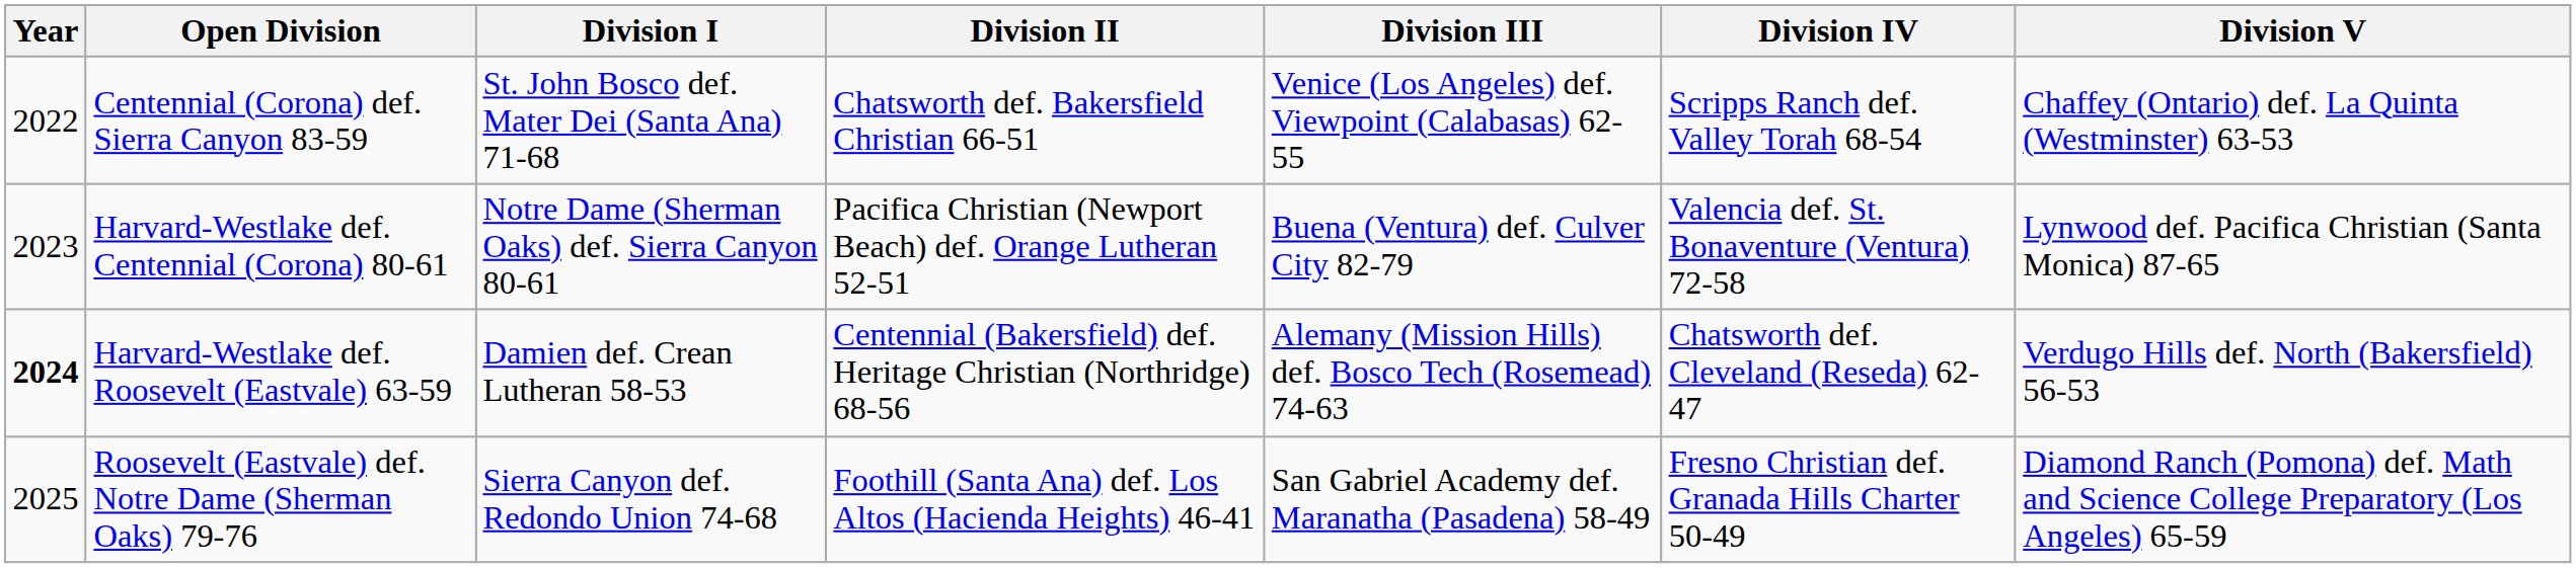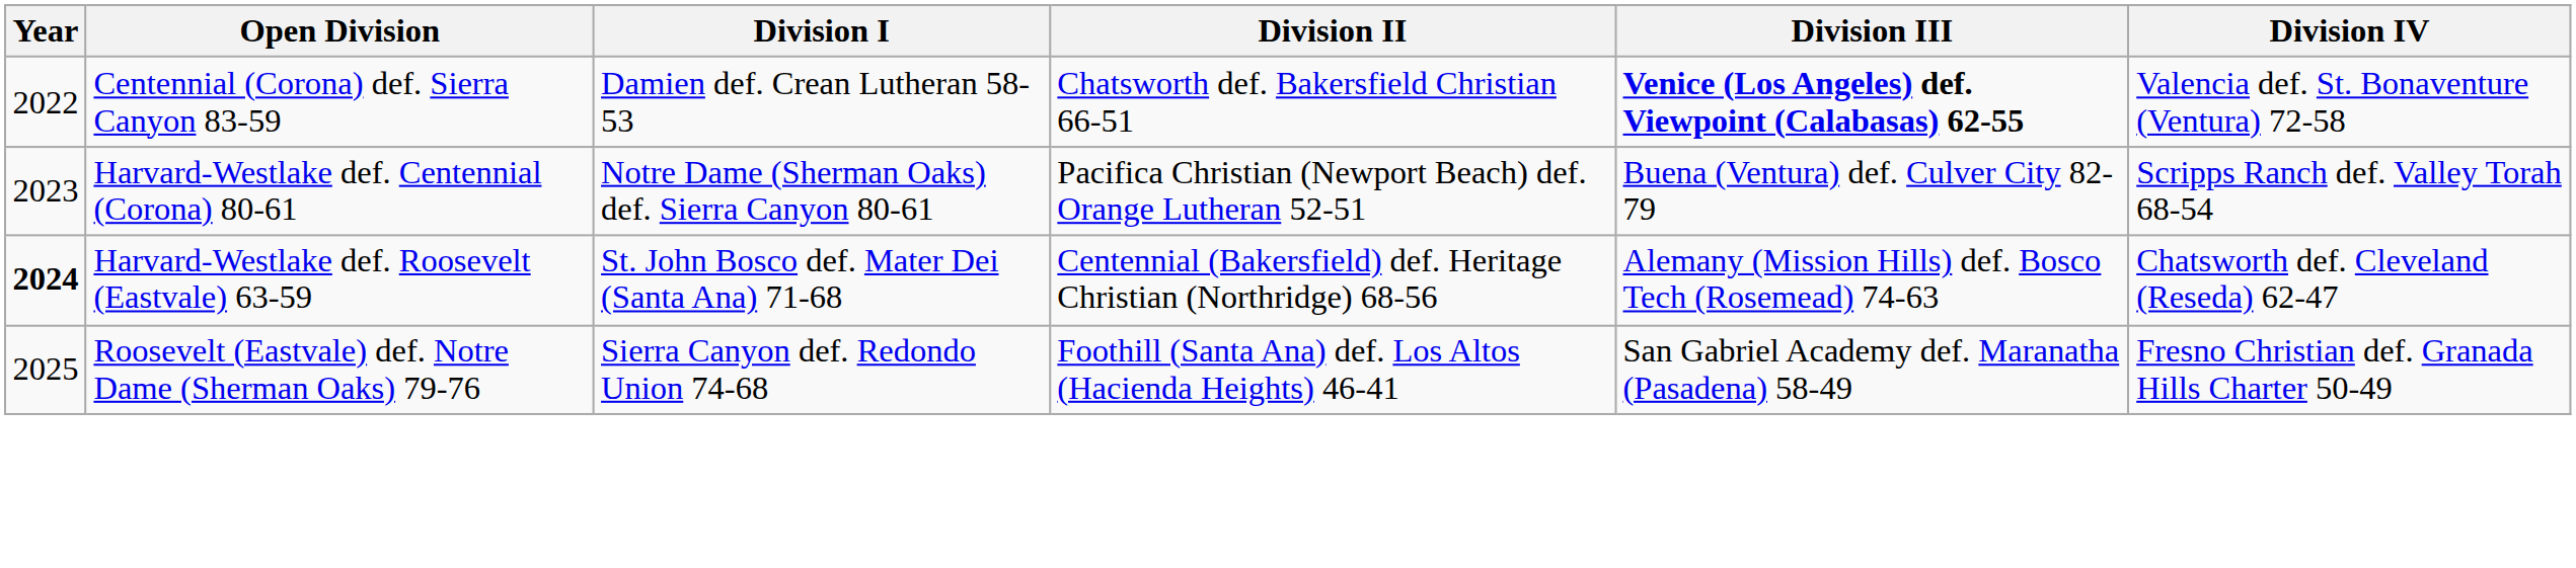- column: Division V | Chaffey (Ontario) def. La Quinta (Westminster) 63-53 | Lynwood def. Pacifica Christian (Santa Monica) 87-65 | Verdugo Hills def. North (Bakersfield) 56-53 | Diamond Ranch (Pomona) def. Math and Science College Preparatory (Los Angeles) 65-59
Centennial (Corona) def. Sierra Canyon 83-59 | Division I: St. John Bosco def. Mater Dei (Santa Ana) 71-68 -> Damien def. Crean Lutheran 58-53
Centennial (Corona) def. Sierra Canyon 83-59 | Division III: normal -> bold
Centennial (Corona) def. Sierra Canyon 83-59 | Division IV: Scripps Ranch def. Valley Torah 68-54 -> Valencia def. St. Bonaventure (Ventura) 72-58
Harvard-Westlake def. Centennial (Corona) 80-61 | Division IV: Valencia def. St. Bonaventure (Ventura) 72-58 -> Scripps Ranch def. Valley Torah 68-54
Harvard-Westlake def. Roosevelt (Eastvale) 63-59 | Division I: Damien def. Crean Lutheran 58-53 -> St. John Bosco def. Mater Dei (Santa Ana) 71-68
